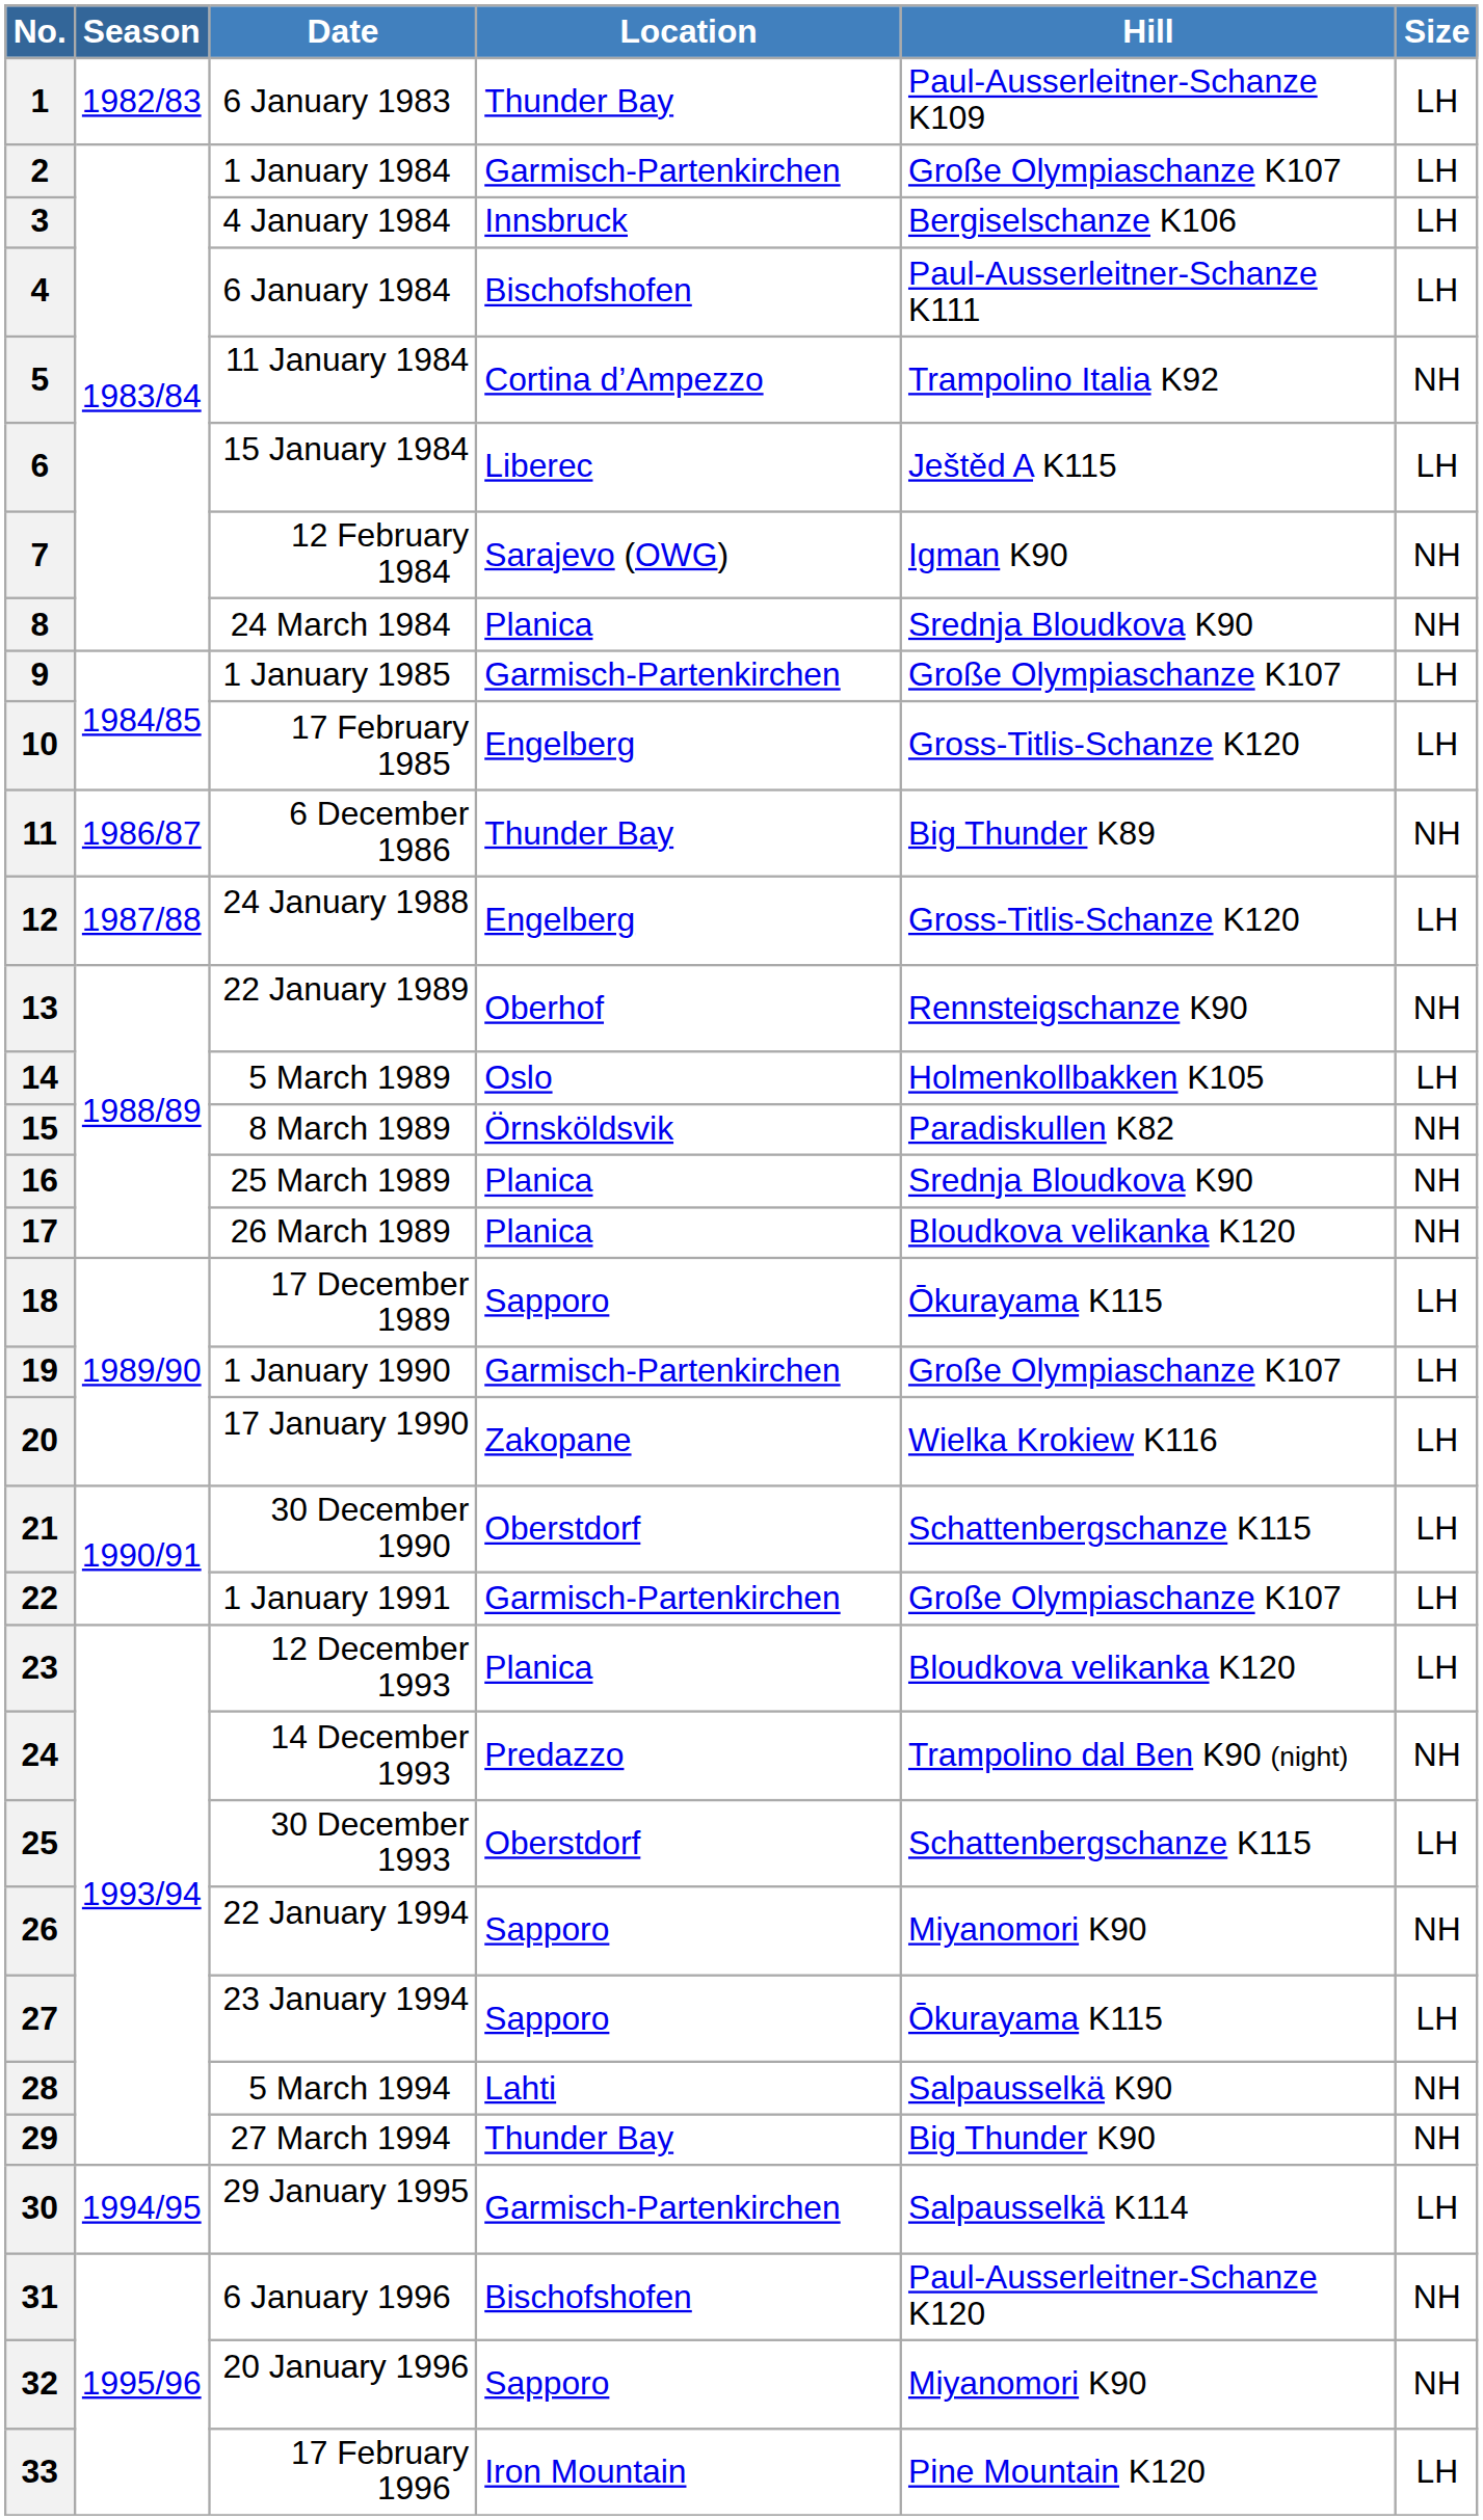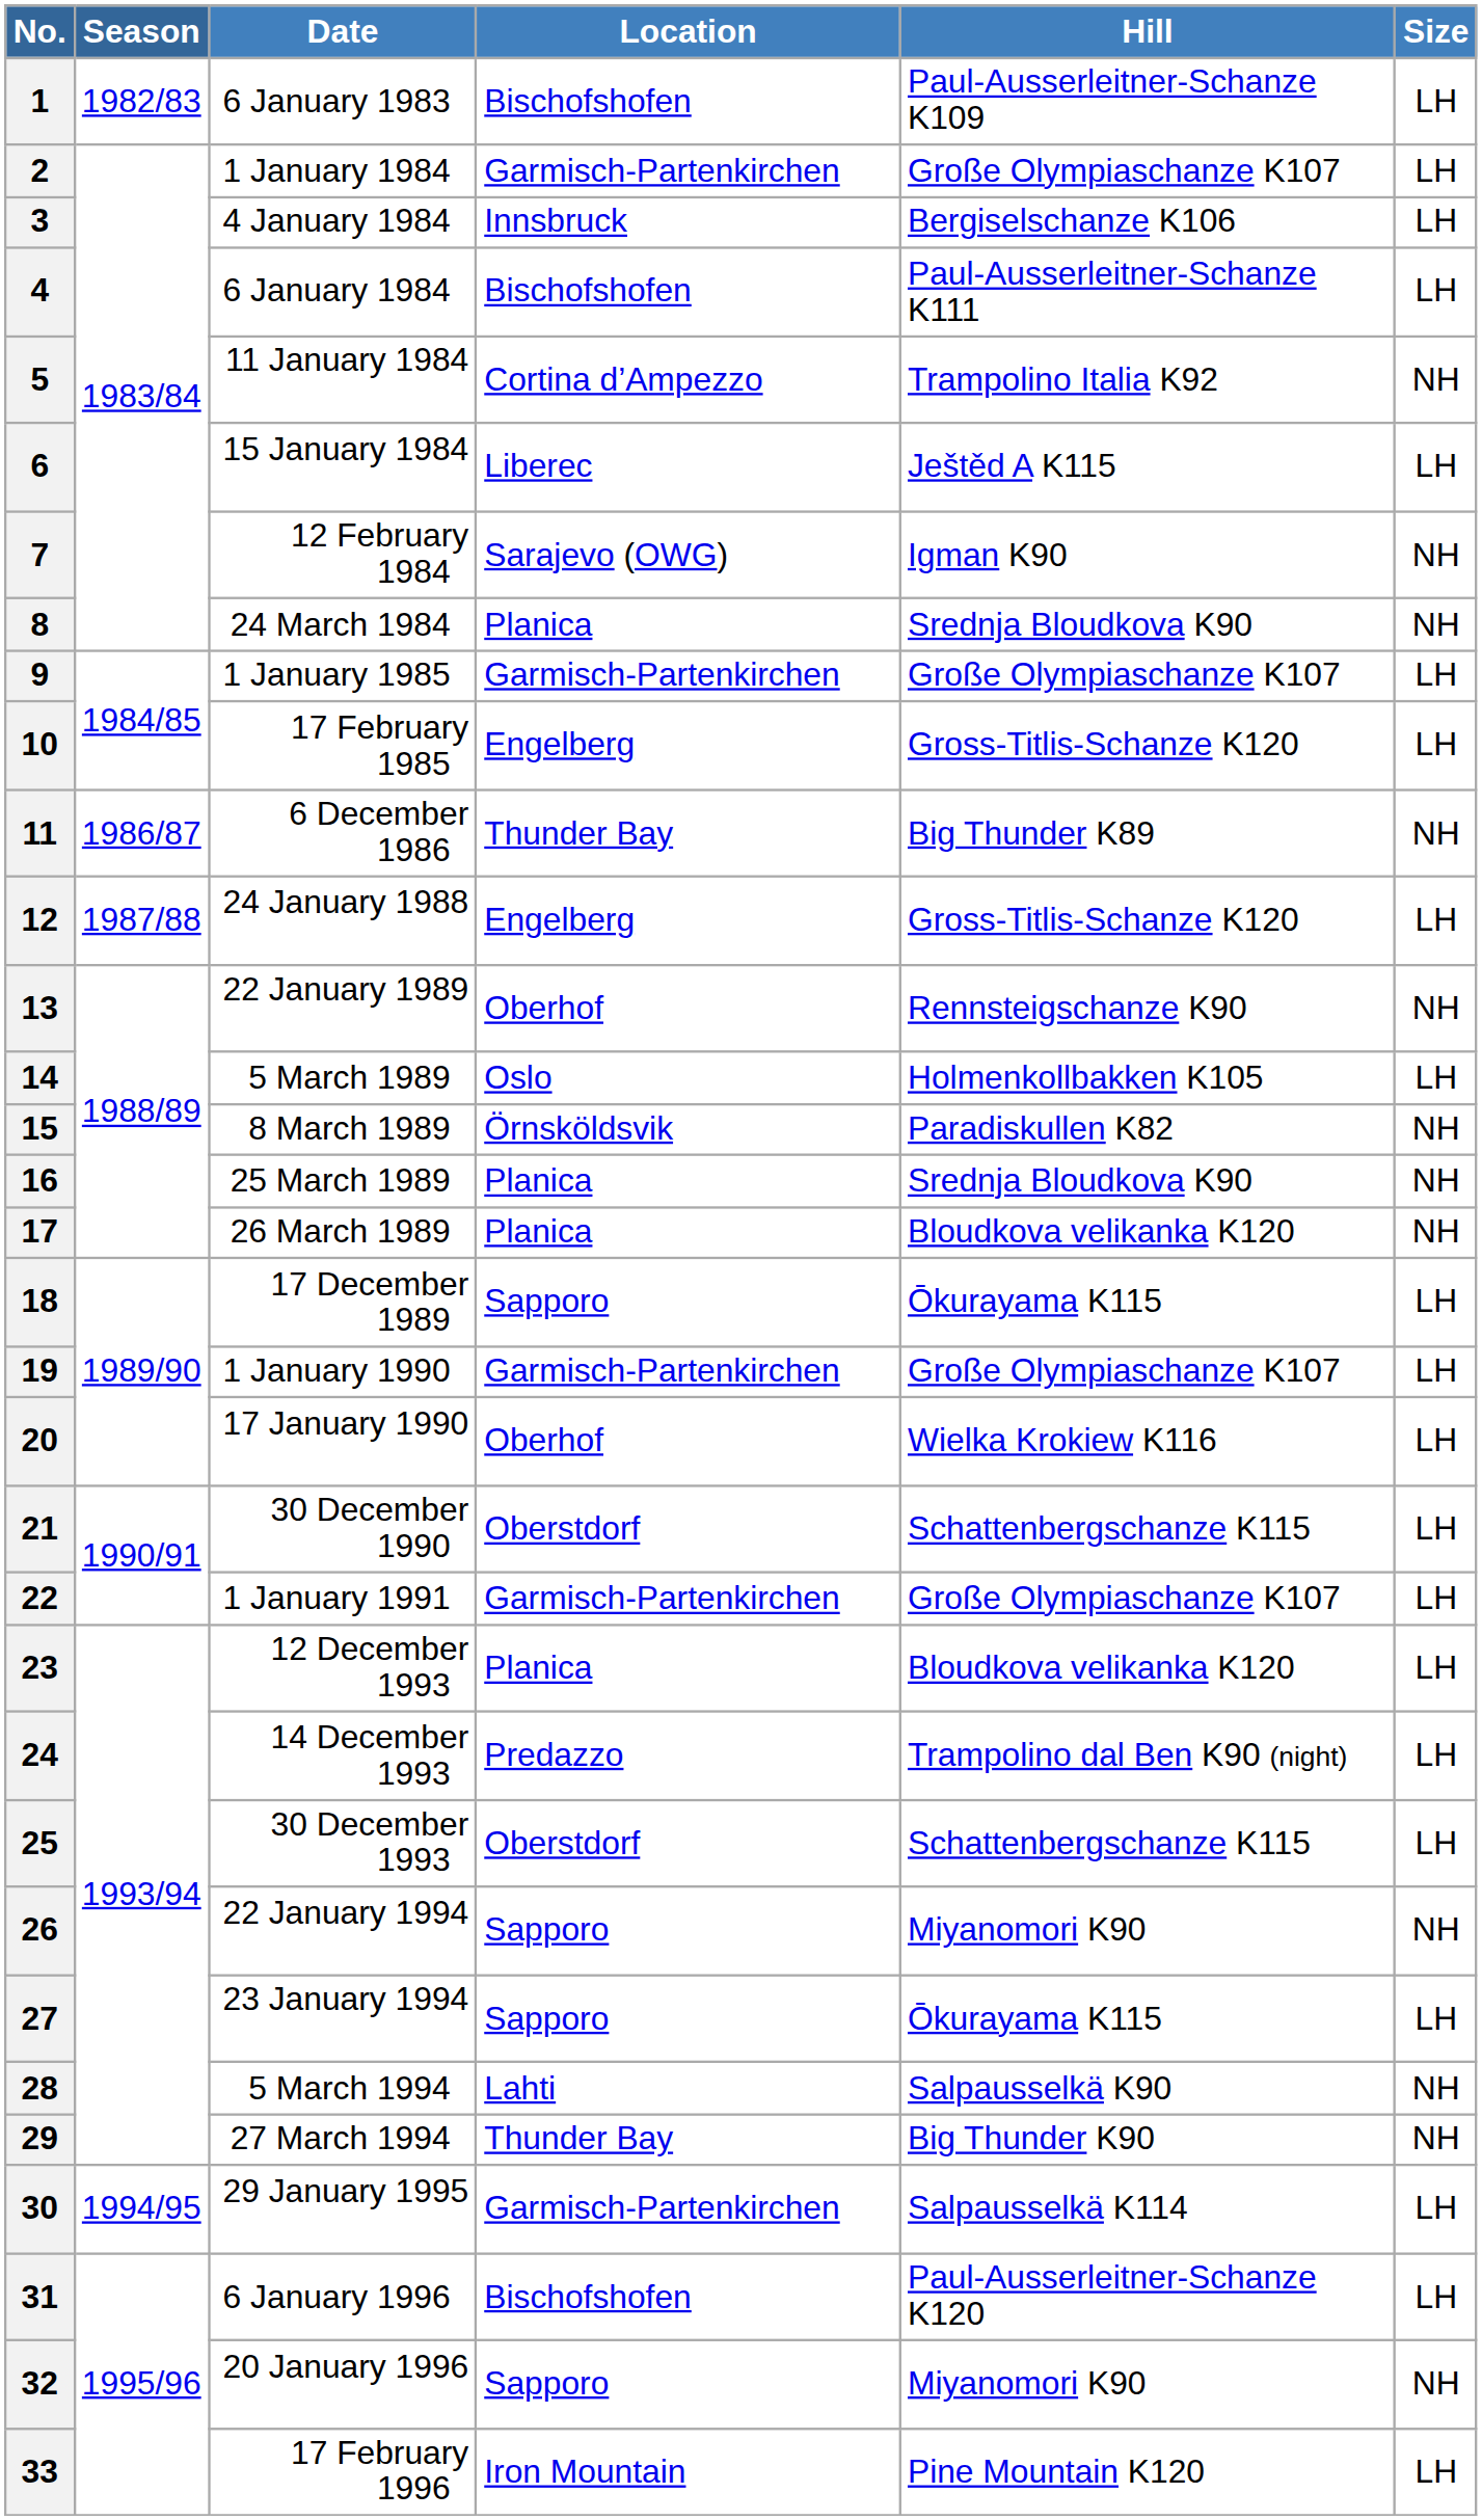1 | Location: Thunder Bay -> Bischofshofen
20 | Location: Zakopane -> Oberhof
24 | Size: NH -> LH
31 | Size: NH -> LH
